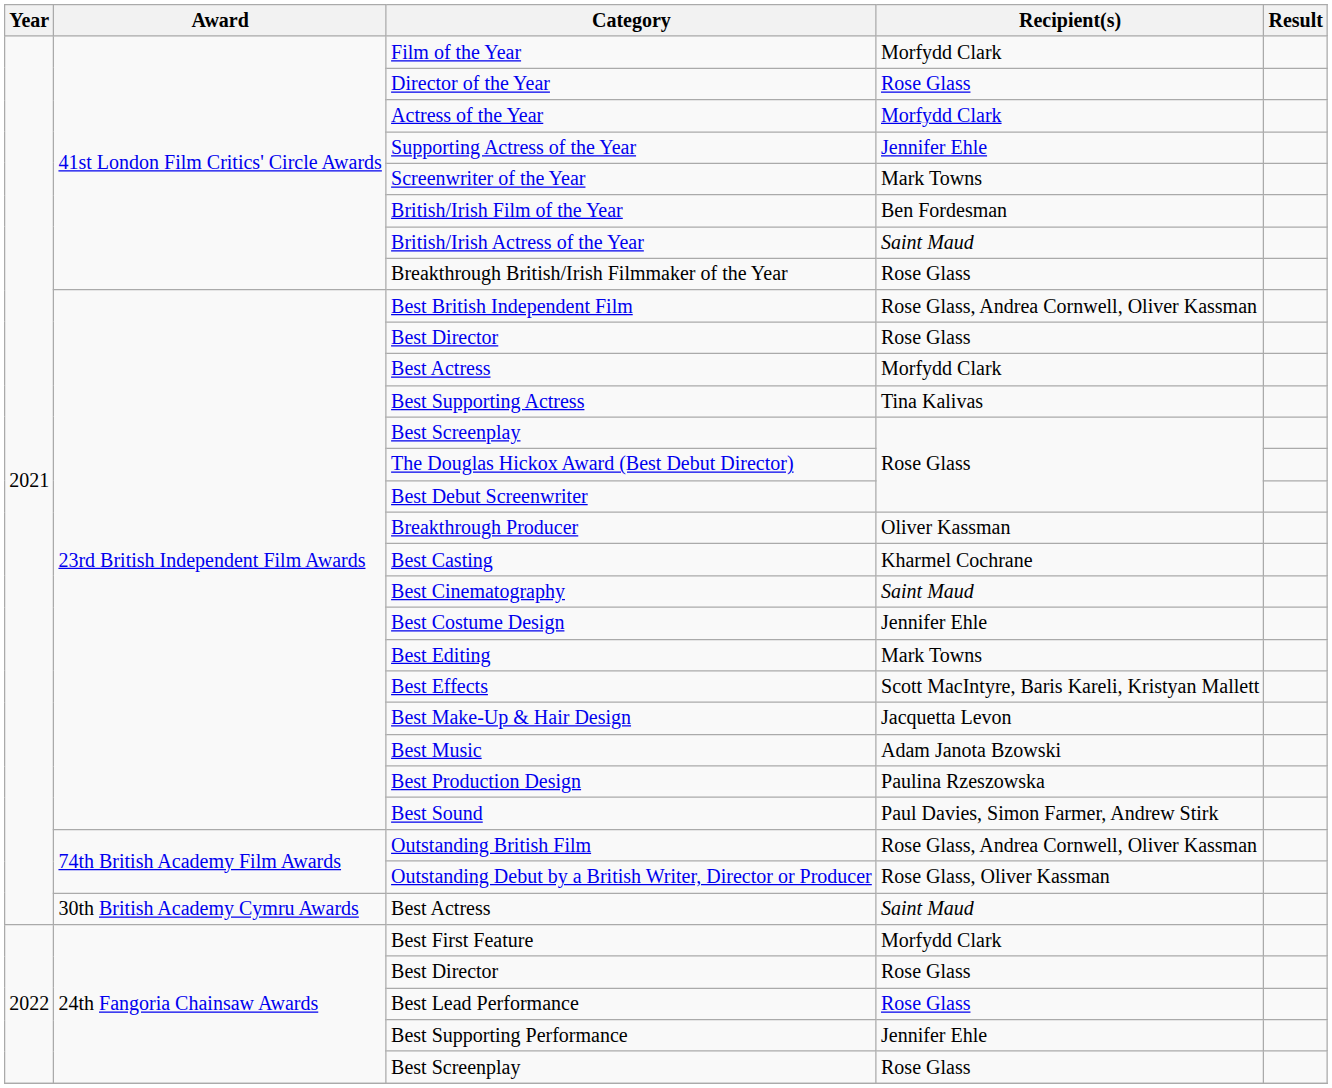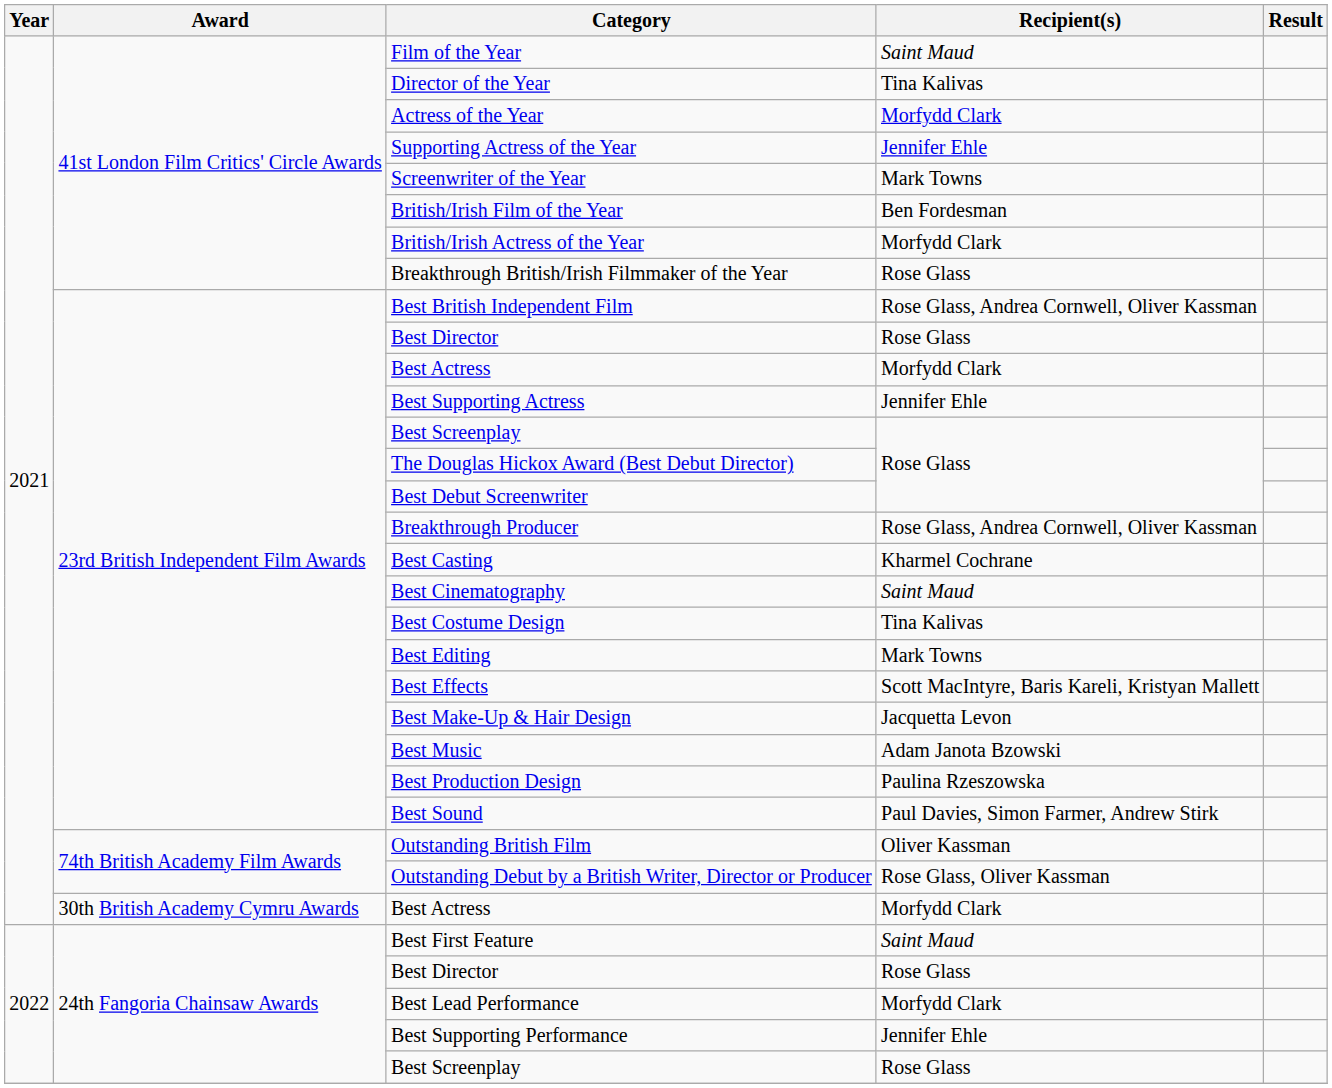Film of the Year | Recipient(s): Morfydd Clark -> Saint Maud
Director of the Year | Recipient(s): Rose Glass -> Tina Kalivas
British/Irish Actress of the Year | Recipient(s): Saint Maud -> Morfydd Clark
Best Supporting Actress | Recipient(s): Tina Kalivas -> Jennifer Ehle
Breakthrough Producer | Recipient(s): Oliver Kassman -> Rose Glass, Andrea Cornwell, Oliver Kassman
Best Costume Design | Recipient(s): Jennifer Ehle -> Tina Kalivas
Outstanding British Film | Recipient(s): Rose Glass, Andrea Cornwell, Oliver Kassman -> Oliver Kassman
30th British Academy Cymru Awards / Best Actress | Recipient(s): Saint Maud -> Morfydd Clark
Best First Feature | Recipient(s): Morfydd Clark -> Saint Maud
Best Lead Performance | Recipient(s): Rose Glass -> Morfydd Clark
